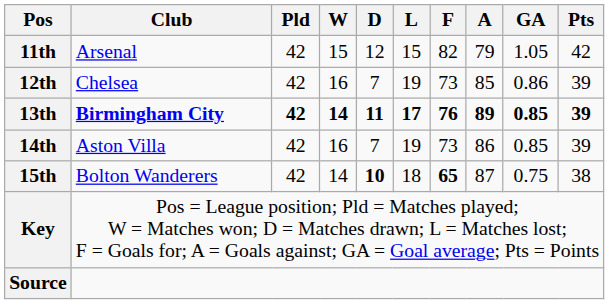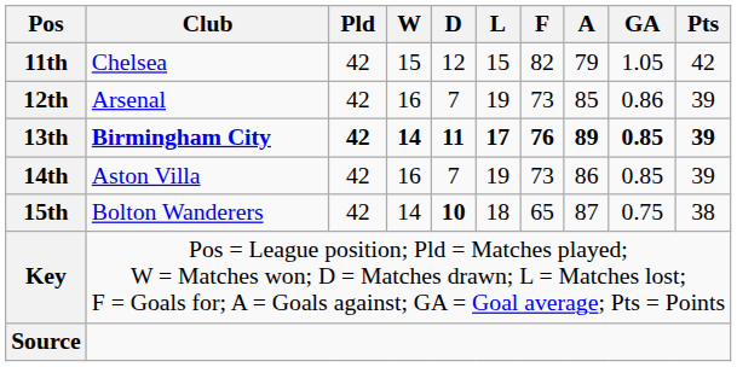11th | Club: Arsenal -> Chelsea
12th | Club: Chelsea -> Arsenal
15th | F: bold -> normal
